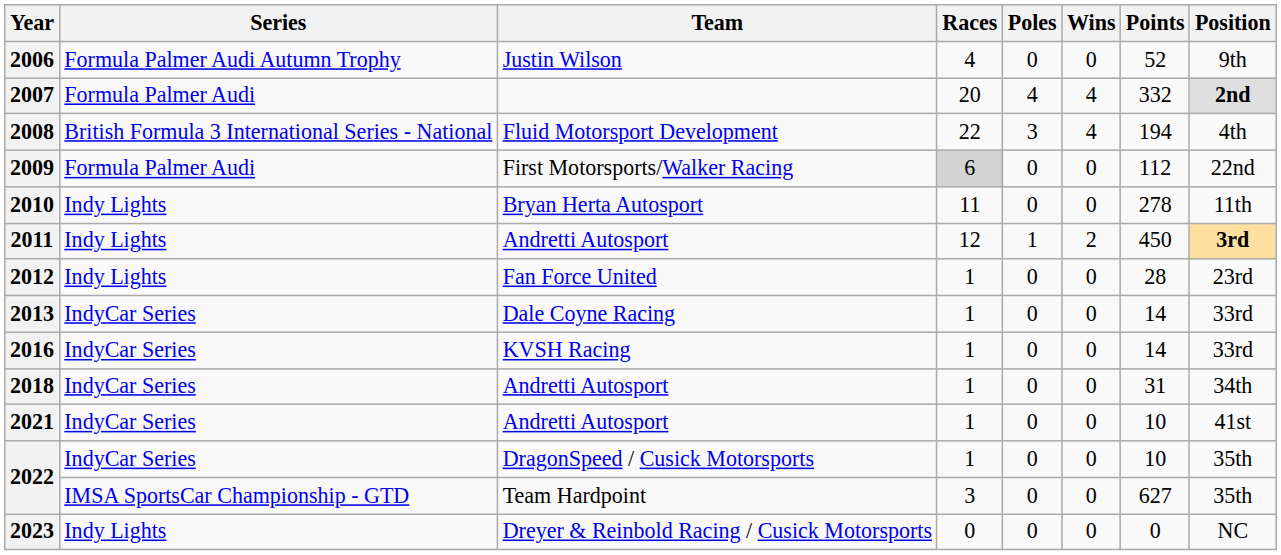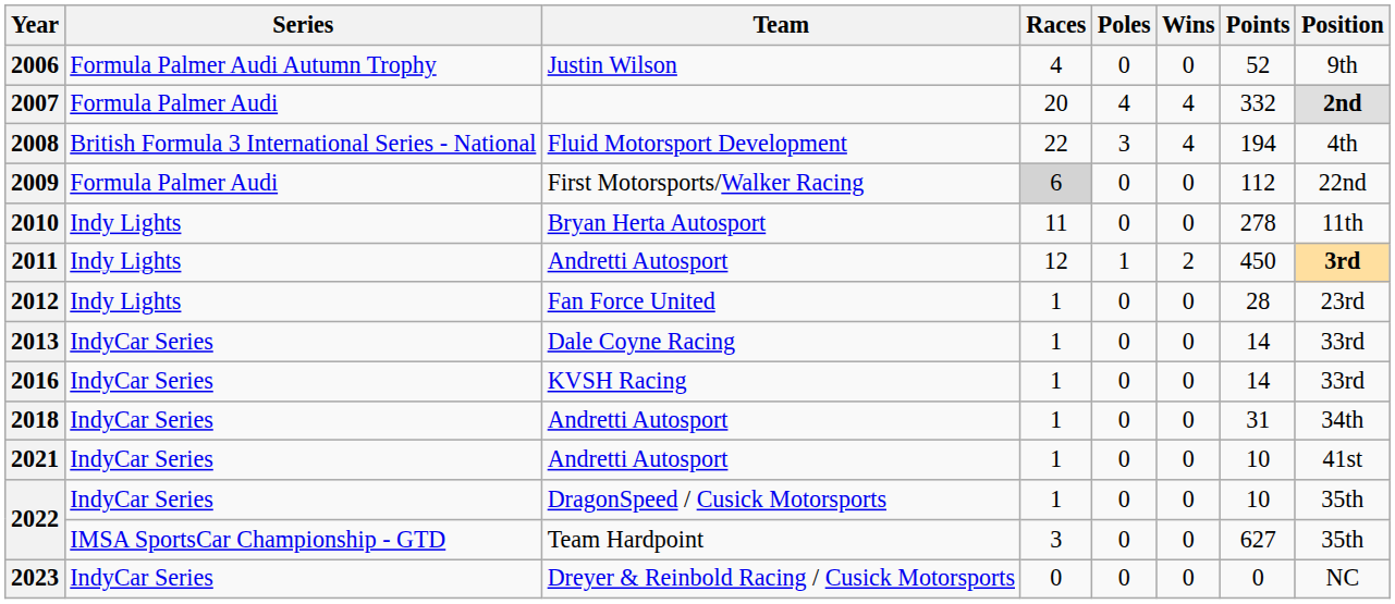2023 | Series: Indy Lights -> IndyCar Series
